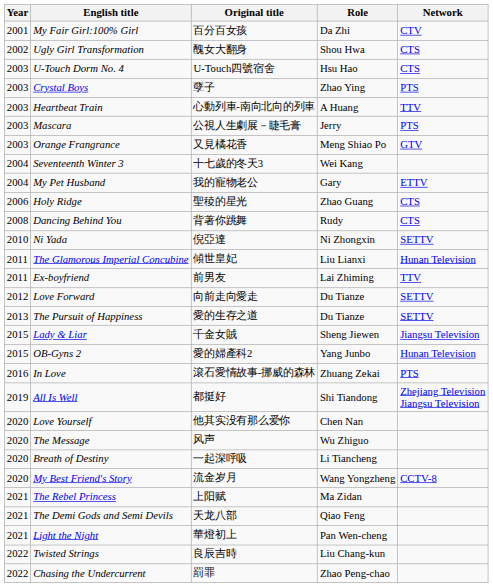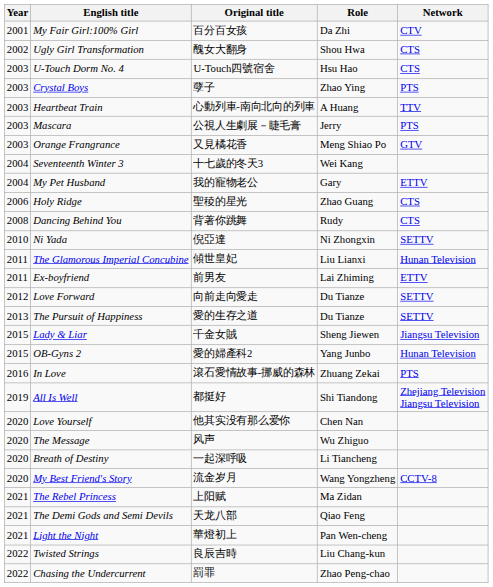Ex-boyfriend | Network: TTV -> ETTV
